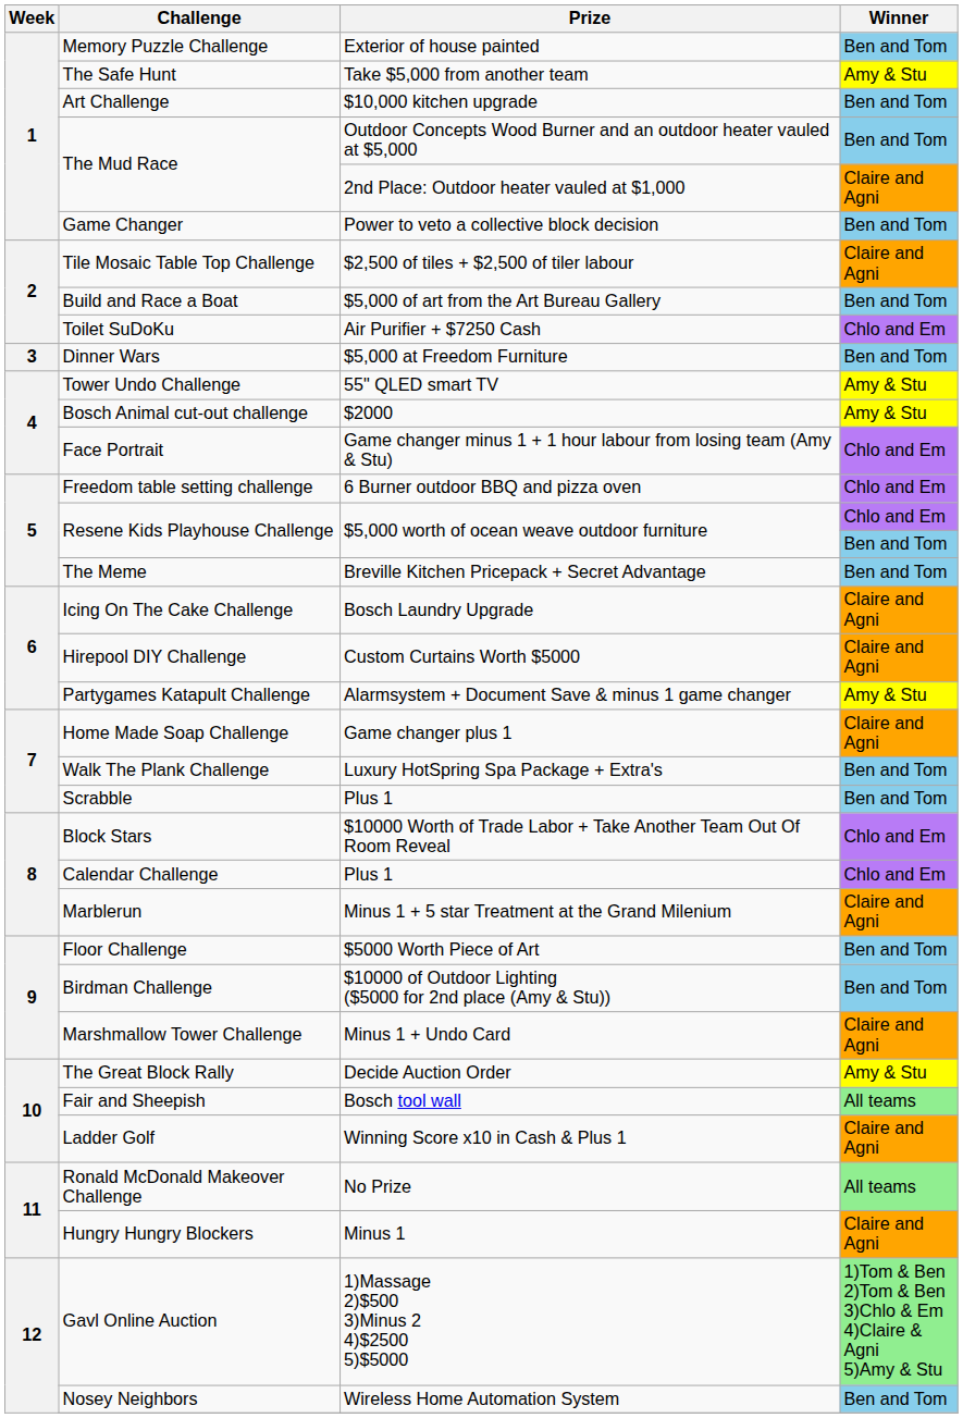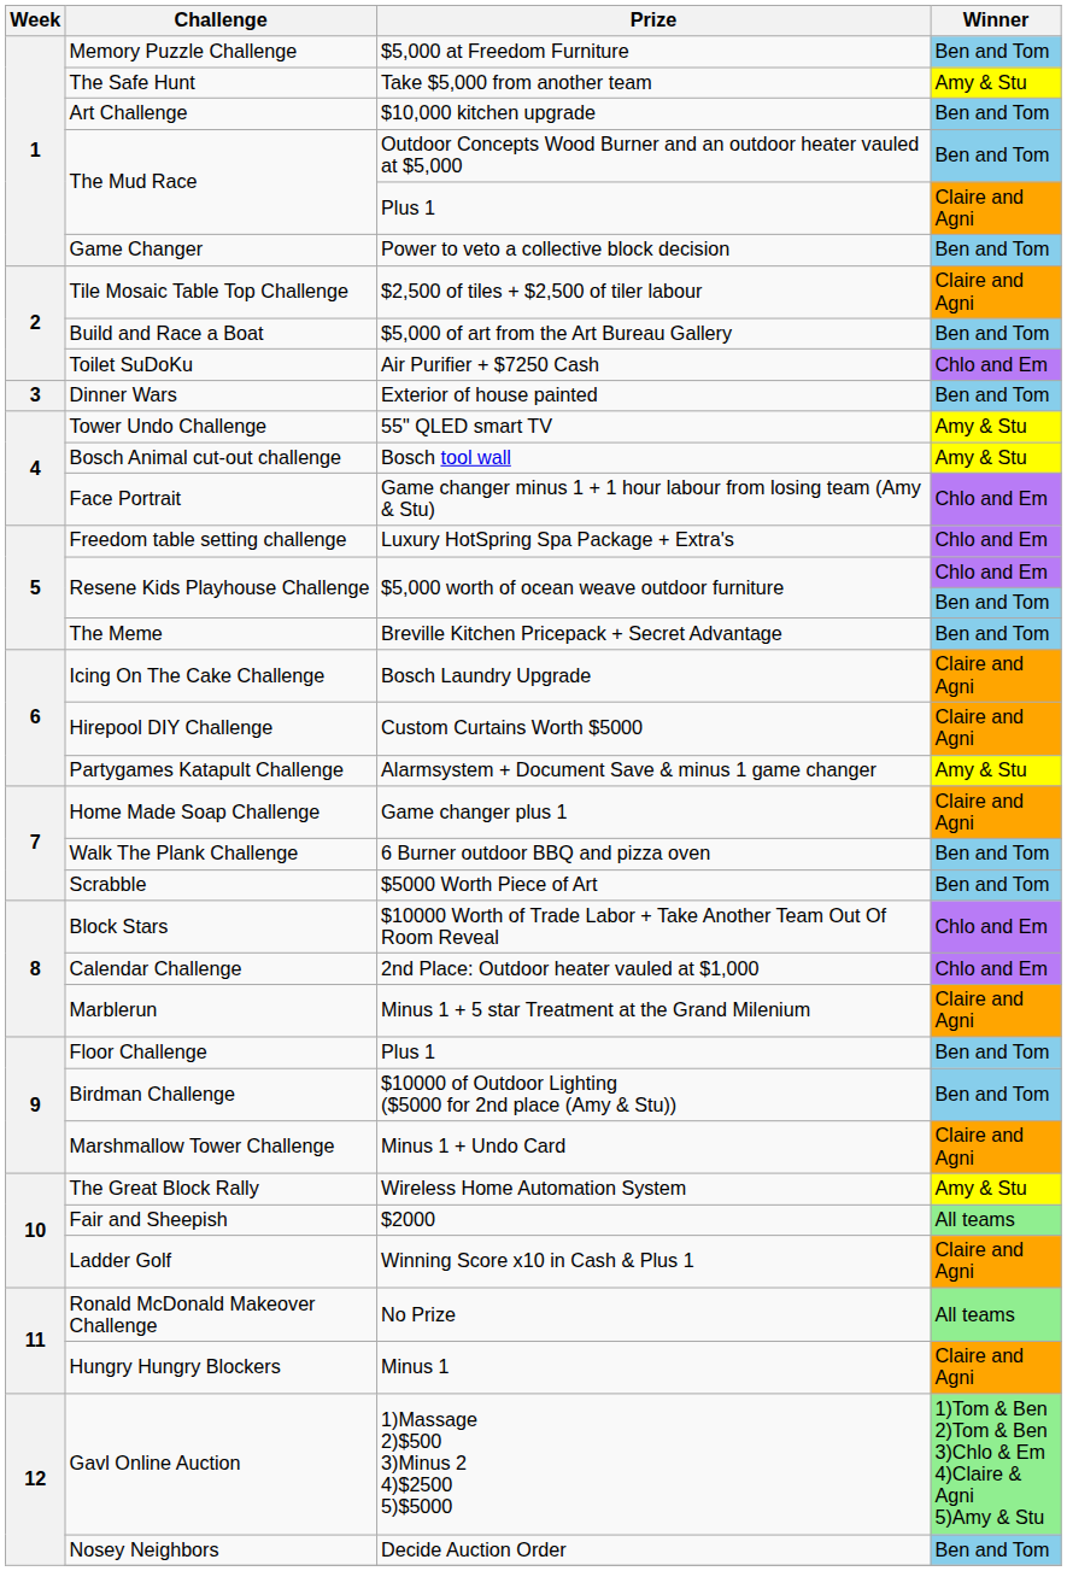Memory Puzzle Challenge | Prize: Exterior of house painted -> $5,000 at Freedom Furniture
The Mud Race / Claire and Agni | Prize: 2nd Place: Outdoor heater vauled at $1,000 -> Plus 1
Dinner Wars | Prize: $5,000 at Freedom Furniture -> Exterior of house painted
Bosch Animal cut-out challenge | Prize: $2000 -> Bosch tool wall
Freedom table setting challenge | Prize: 6 Burner outdoor BBQ and pizza oven -> Luxury HotSpring Spa Package + Extra's
Walk The Plank Challenge | Prize: Luxury HotSpring Spa Package + Extra's -> 6 Burner outdoor BBQ and pizza oven
Scrabble | Prize: Plus 1 -> $5000 Worth Piece of Art
Calendar Challenge | Prize: Plus 1 -> 2nd Place: Outdoor heater vauled at $1,000
Floor Challenge | Prize: $5000 Worth Piece of Art -> Plus 1
The Great Block Rally | Prize: Decide Auction Order -> Wireless Home Automation System
Fair and Sheepish | Prize: Bosch tool wall -> $2000
Nosey Neighbors | Prize: Wireless Home Automation System -> Decide Auction Order
